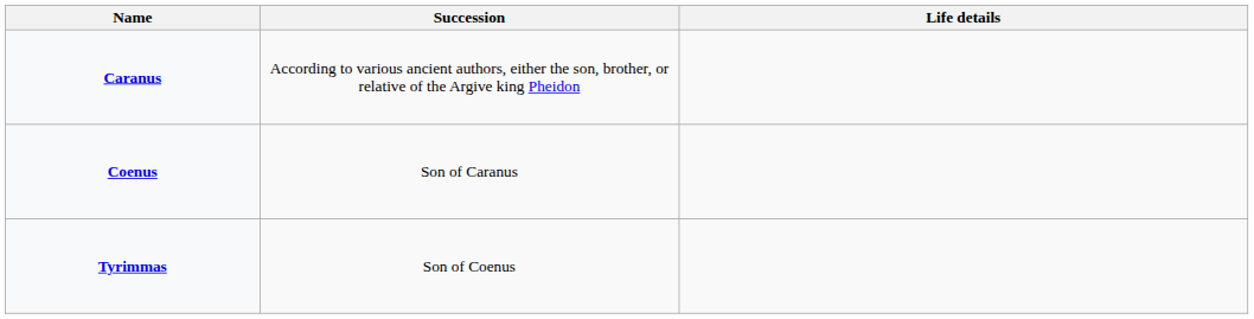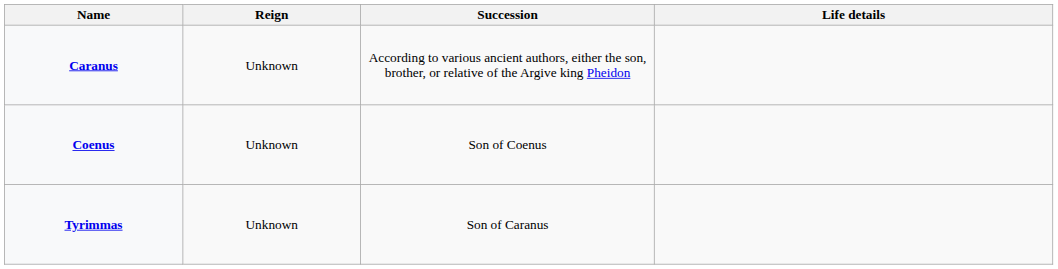+ column: Reign | Unknown | Unknown | Unknown
Coenus | Succession: Son of Caranus -> Son of Coenus
Tyrimmas | Succession: Son of Coenus -> Son of Caranus
